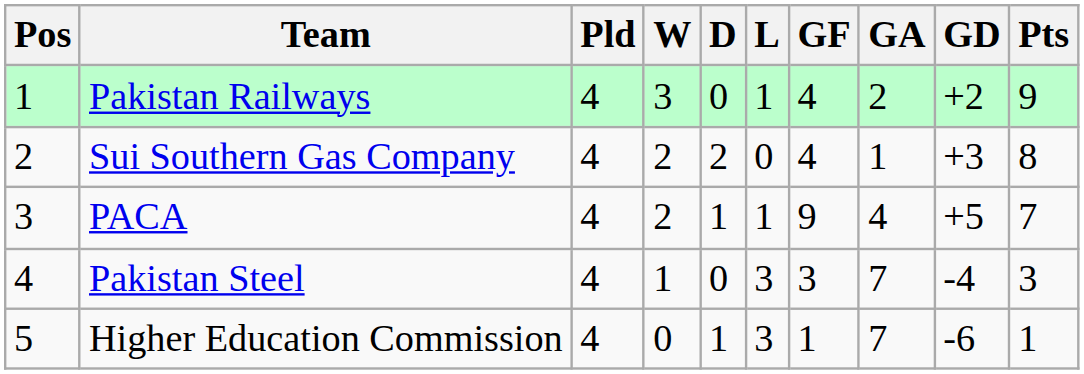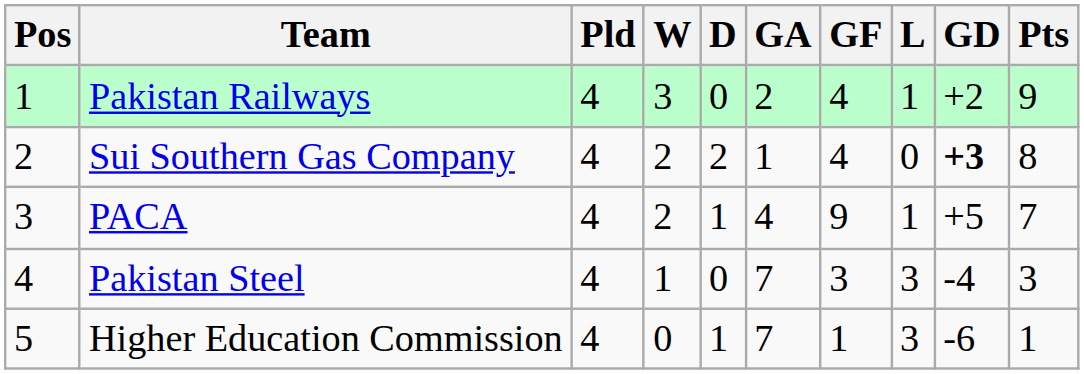columns swapped: L <-> GA
Sui Southern Gas Company | GD: normal -> bold
